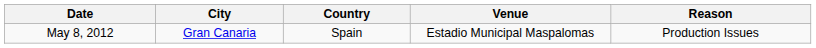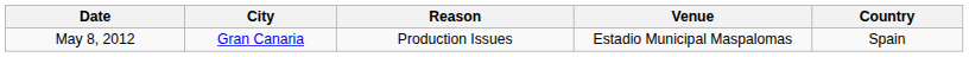columns swapped: Country <-> Reason
